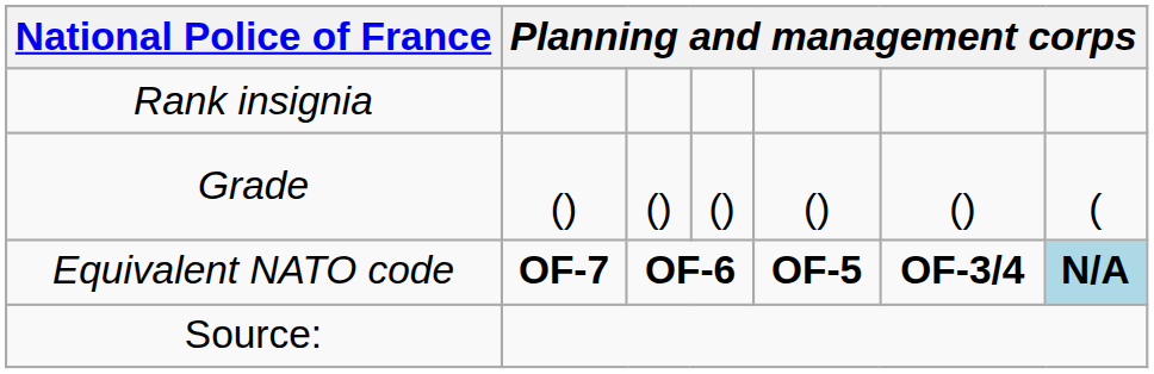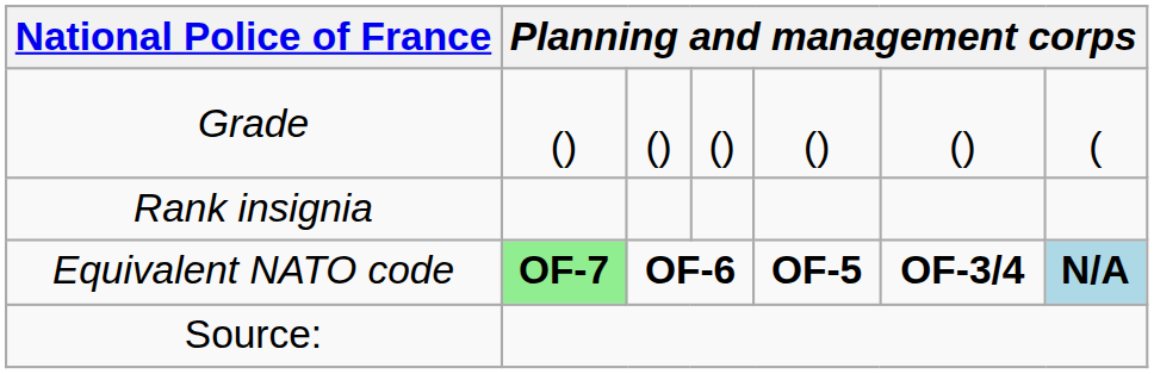rows swapped: Rank insignia <-> Grade
Equivalent NATO code | column 2: no background -> lightgreen background
